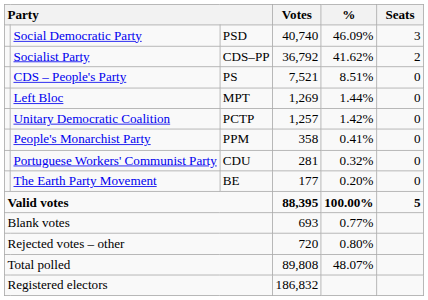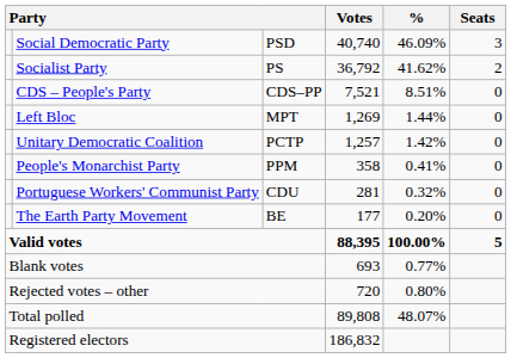Socialist Party | column 3: CDS–PP -> PS
CDS – People's Party | column 3: PS -> CDS–PP
